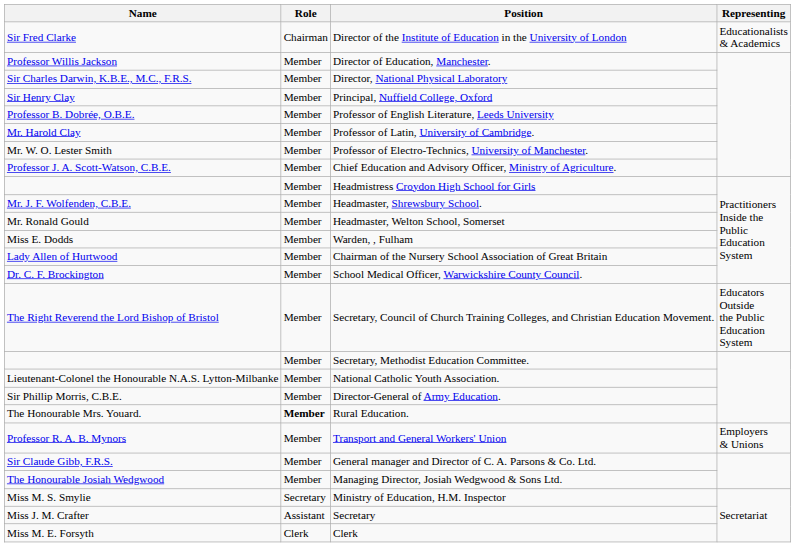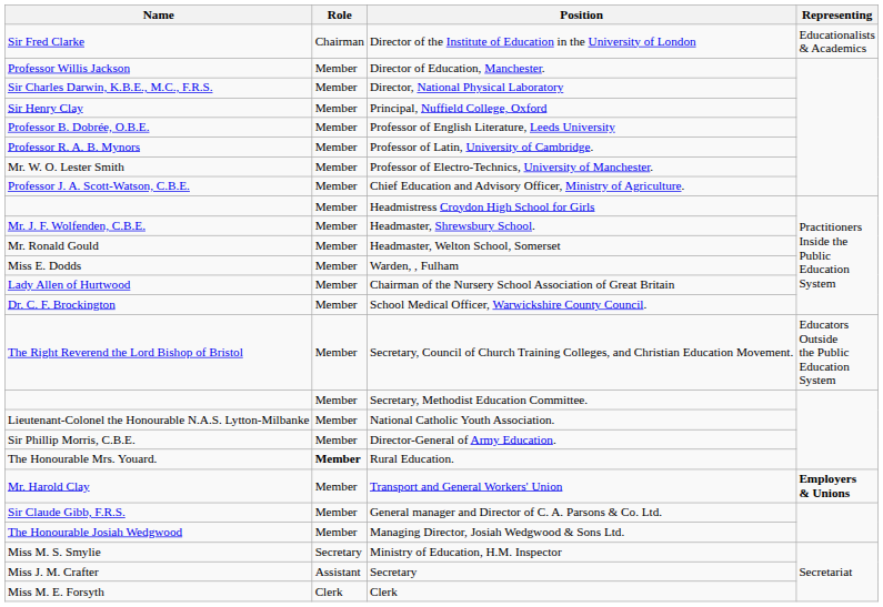Professor of Latin, University of Cambridge. | Name: Mr. Harold Clay -> Professor R. A. B. Mynors
Transport and General Workers' Union | Name: Professor R. A. B. Mynors -> Mr. Harold Clay
Transport and General Workers' Union | Representing: normal -> bold
